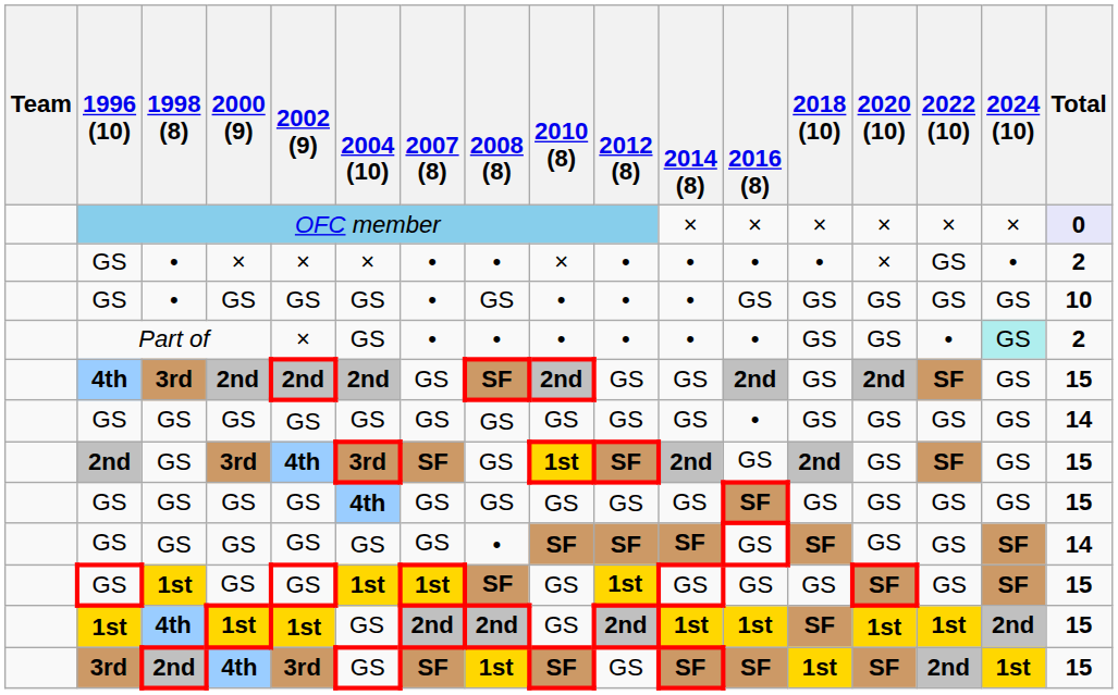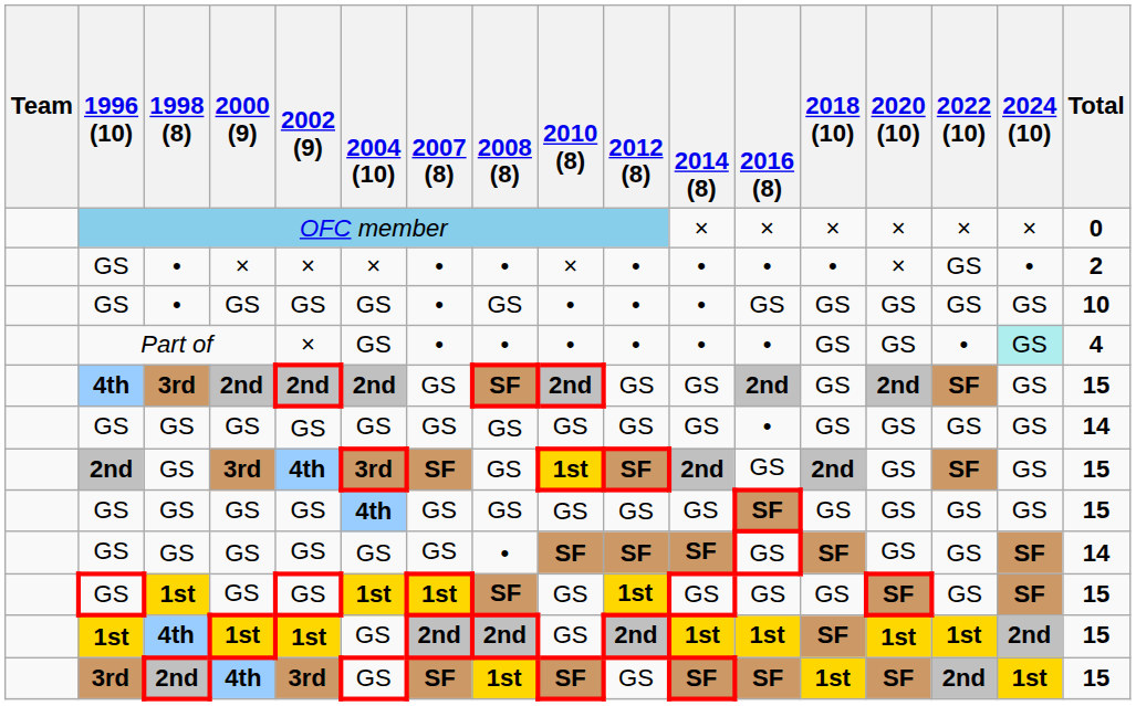OFC member | Total: lavender background -> no background
Part of | Total: 2 -> 4
